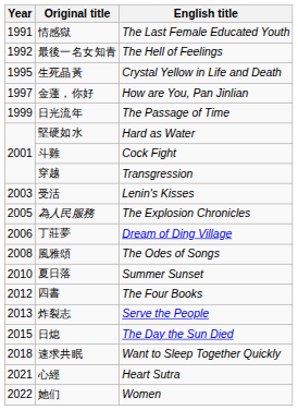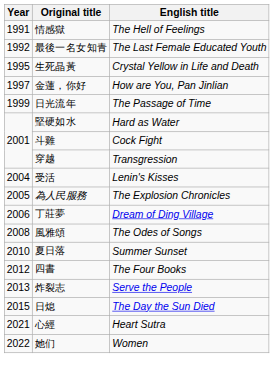情感獄 | English title: The Last Female Educated Youth -> The Hell of Feelings
最後一名女知青 | English title: The Hell of Feelings -> The Last Female Educated Youth
受活 | Year: 2003 -> 2004
- row: 2018 | 速求共眠 | Want to Sleep Together Quickly
